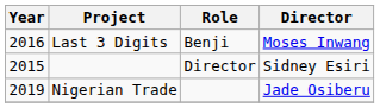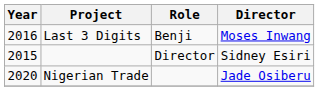Nigerian Trade | Year: 2019 -> 2020
